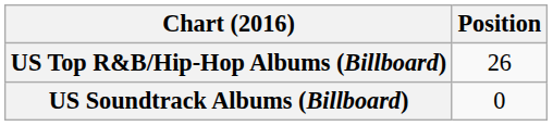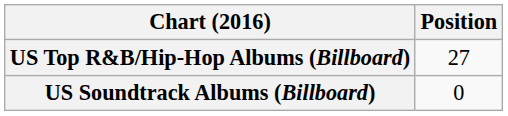US Top R&B/Hip-Hop Albums (Billboard) | Position: 26 -> 27
